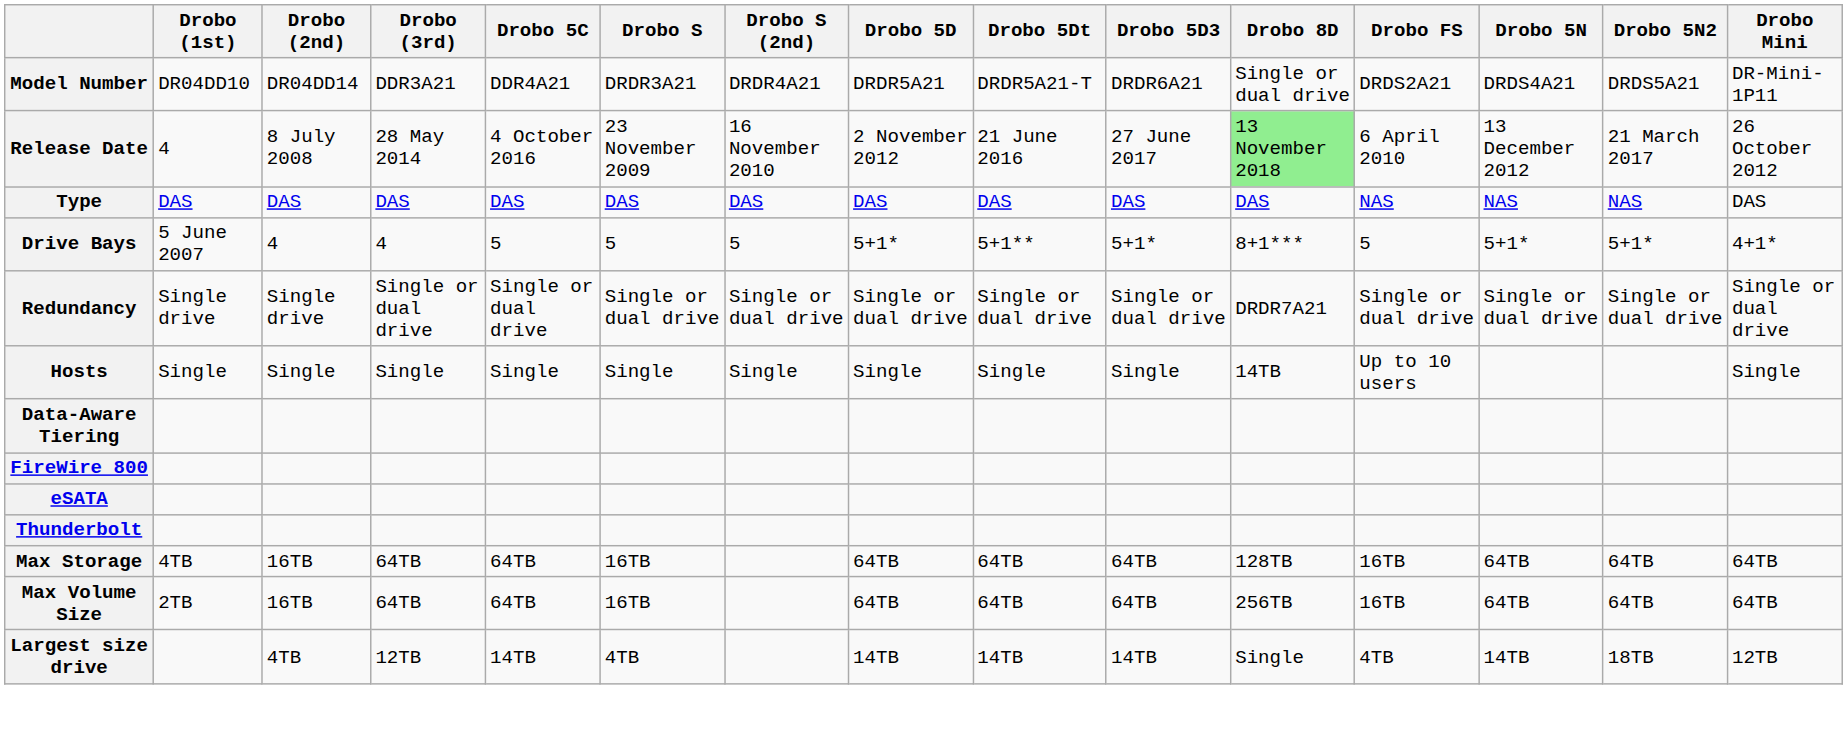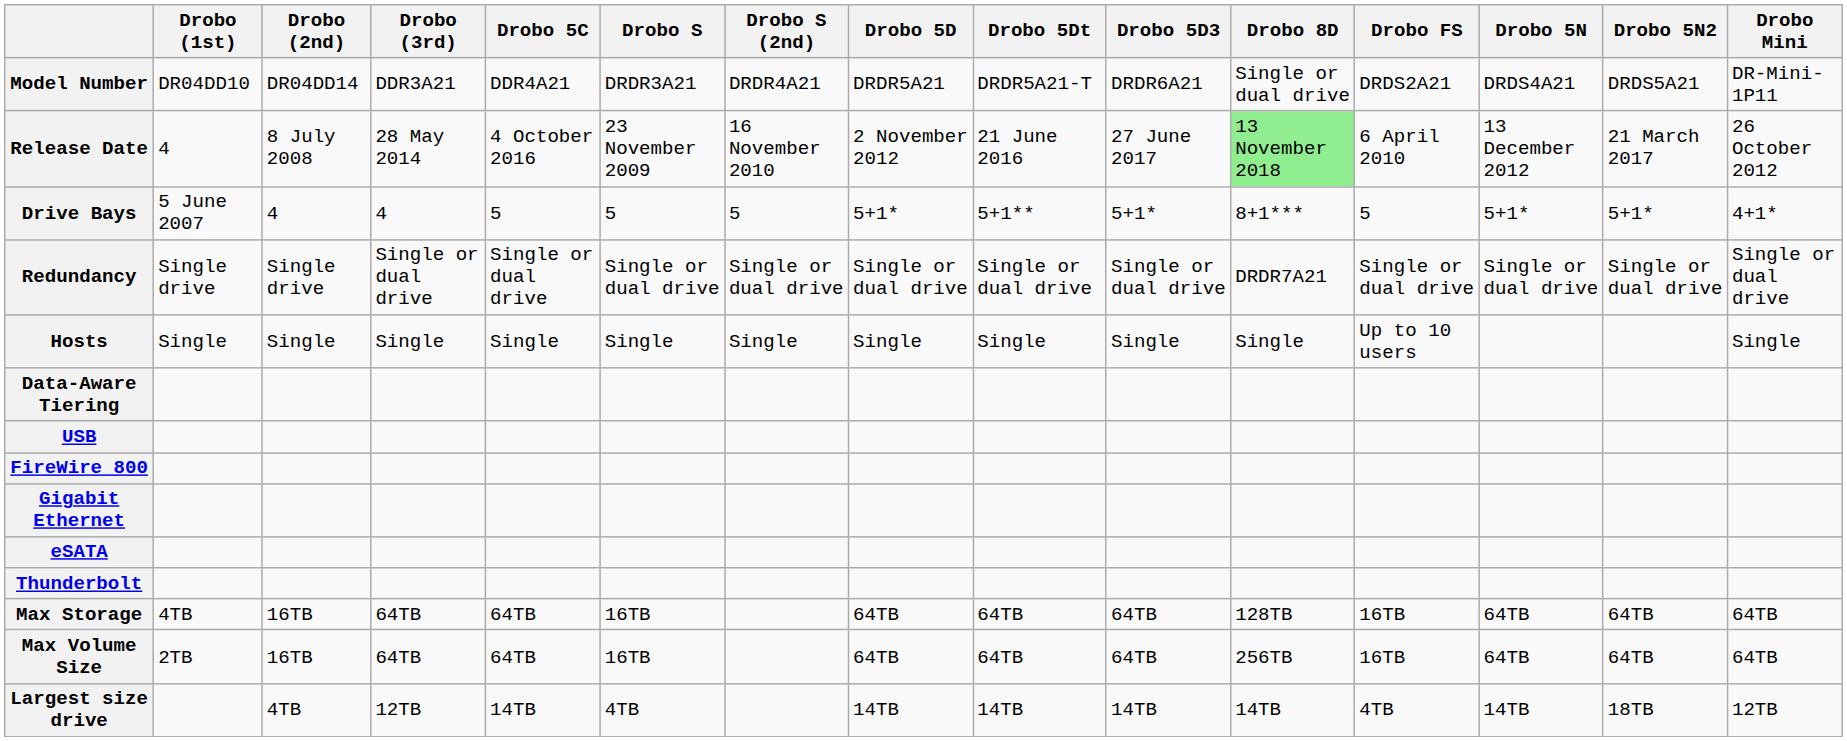- row: Type | DAS | DAS | DAS | DAS | DAS | DAS | DAS | DAS | DAS | DAS | NAS | NAS | NAS | DAS
Hosts | Drobo 8D: 14TB -> Single
+ row: USB
+ row: Gigabit Ethernet
Largest size drive | Drobo 8D: Single -> 14TB
